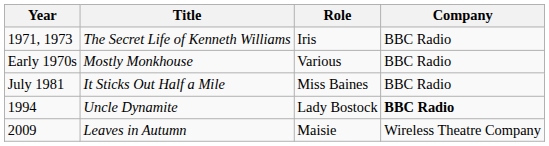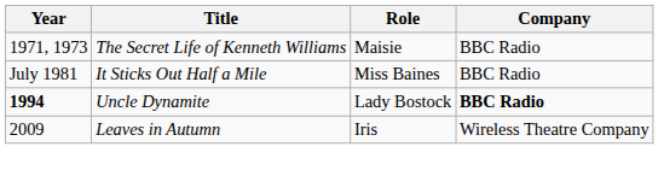The Secret Life of Kenneth Williams | Role: Iris -> Maisie
- row: Early 1970s | Mostly Monkhouse | Various | BBC Radio
Uncle Dynamite | Year: normal -> bold
Leaves in Autumn | Role: Maisie -> Iris
